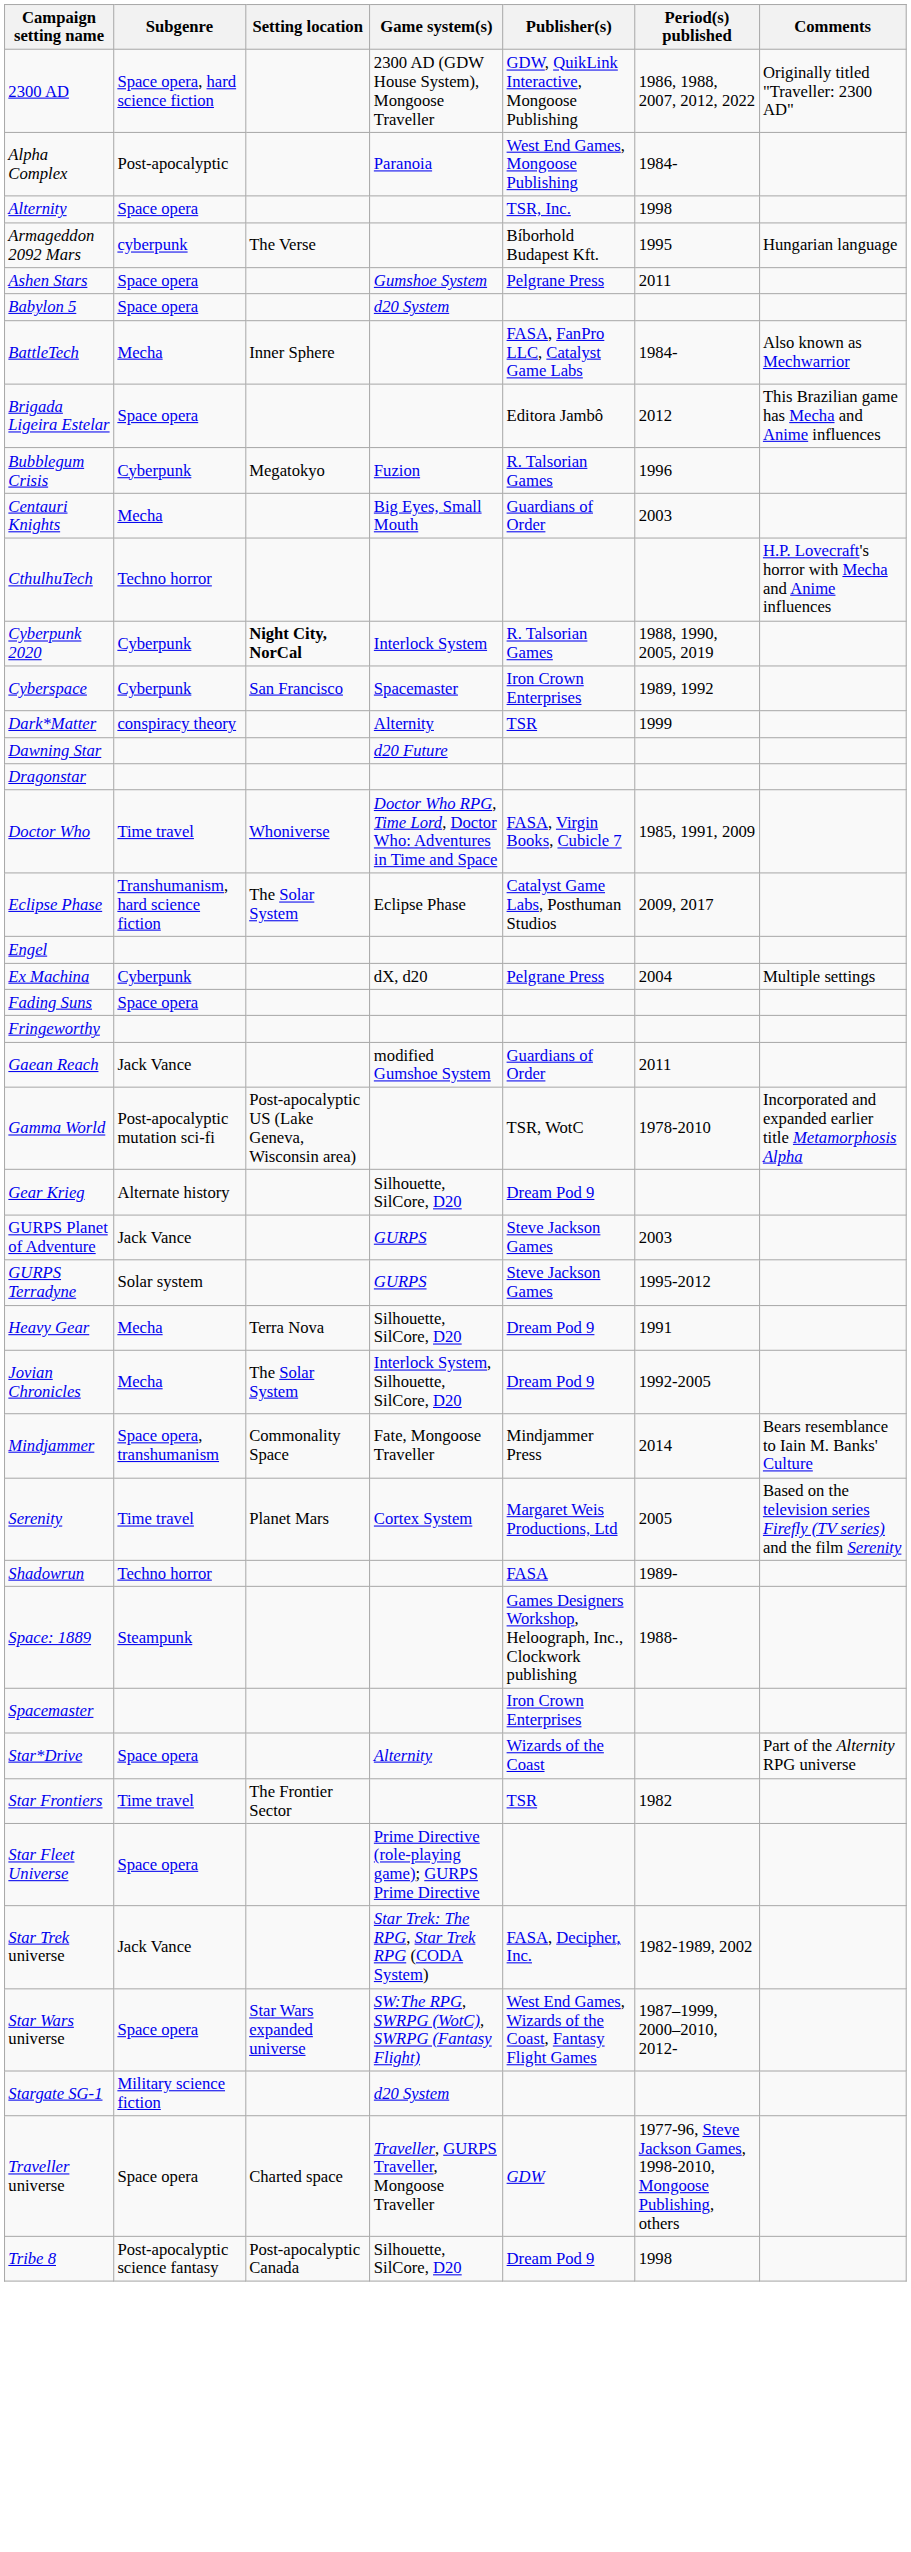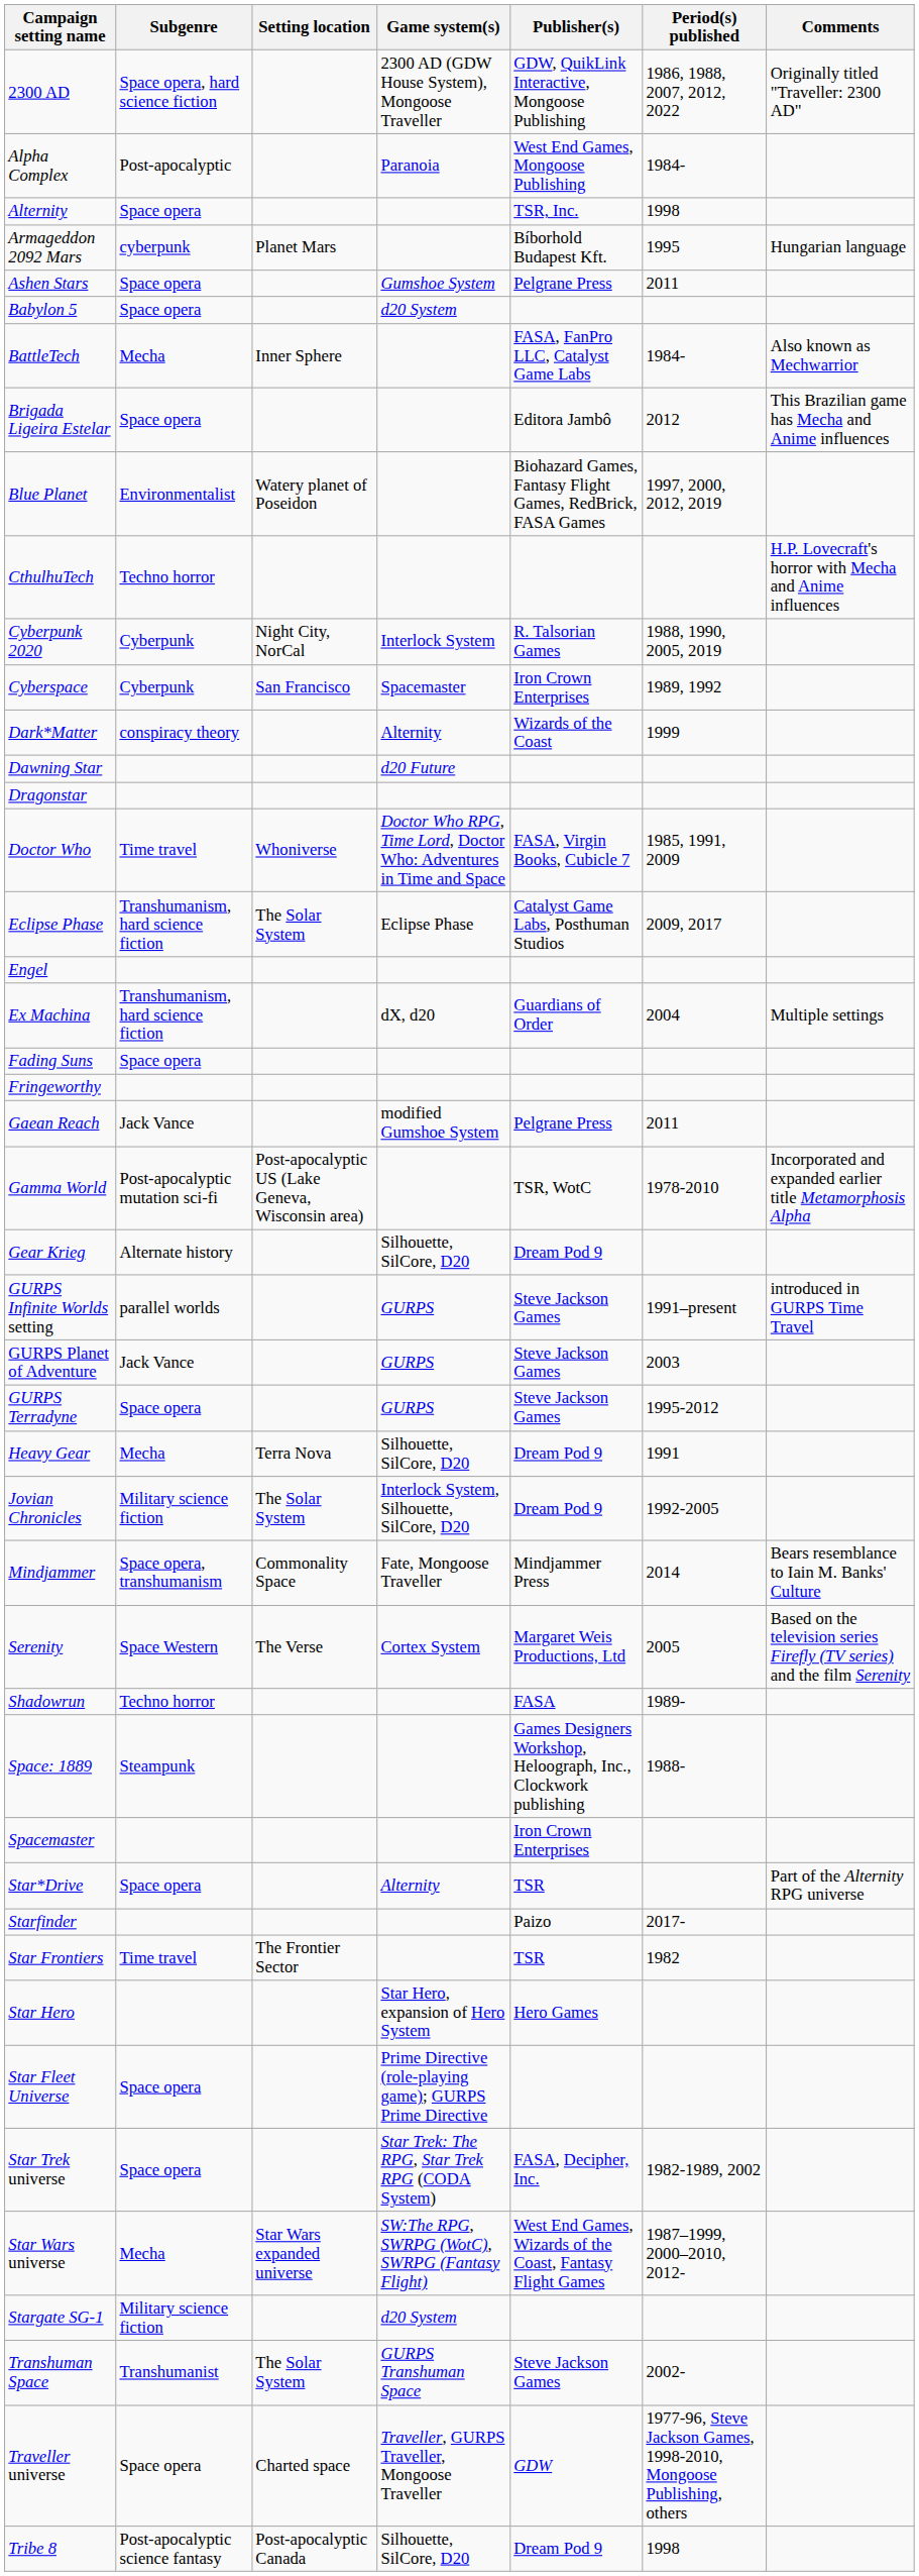Armageddon 2092 Mars | Setting location: The Verse -> Planet Mars
+ row: Blue Planet | Environmentalist | Watery planet of Poseidon | Biohazard Games, Fantasy Flight Games, RedBrick, FASA Games | 1997, 2000, 2012, 2019
- row: Bubblegum Crisis | Cyberpunk | Megatokyo | Fuzion | R. Talsorian Games | 1996
- row: Centauri Knights | Mecha | Big Eyes, Small Mouth | Guardians of Order | 2003
Cyberpunk 2020 | Setting location: bold -> normal
Dark*Matter | Publisher(s): TSR -> Wizards of the Coast
Ex Machina | Subgenre: Cyberpunk -> Transhumanism, hard science fiction
Ex Machina | Publisher(s): Pelgrane Press -> Guardians of Order
Gaean Reach | Publisher(s): Guardians of Order -> Pelgrane Press
+ row: GURPS Infinite Worlds setting | parallel worlds | GURPS | Steve Jackson Games | 1991–present | introduced in GURPS Time Travel
GURPS Terradyne | Subgenre: Solar system -> Space opera
Jovian Chronicles | Subgenre: Mecha -> Military science fiction
Serenity | Subgenre: Time travel -> Space Western
Serenity | Setting location: Planet Mars -> The Verse
Star*Drive | Publisher(s): Wizards of the Coast -> TSR
+ row: Starfinder | Paizo | 2017-
+ row: Star Hero | Star Hero, expansion of Hero System | Hero Games
Star Trek universe | Subgenre: Jack Vance -> Space opera
Star Wars universe | Subgenre: Space opera -> Mecha
+ row: Transhuman Space | Transhumanist | The Solar System | GURPS Transhuman Space | Steve Jackson Games | 2002-
